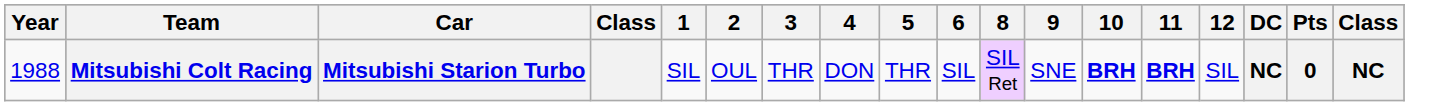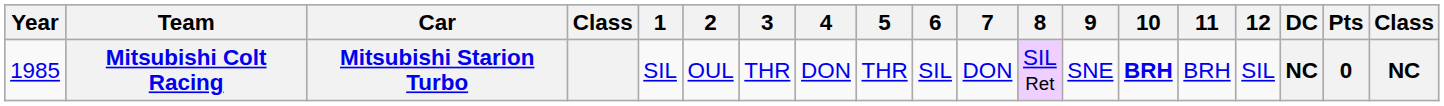+ column: 7 | DON
Mitsubishi Colt Racing | Year: 1988 -> 1985
Mitsubishi Colt Racing | 11: bold -> normal
